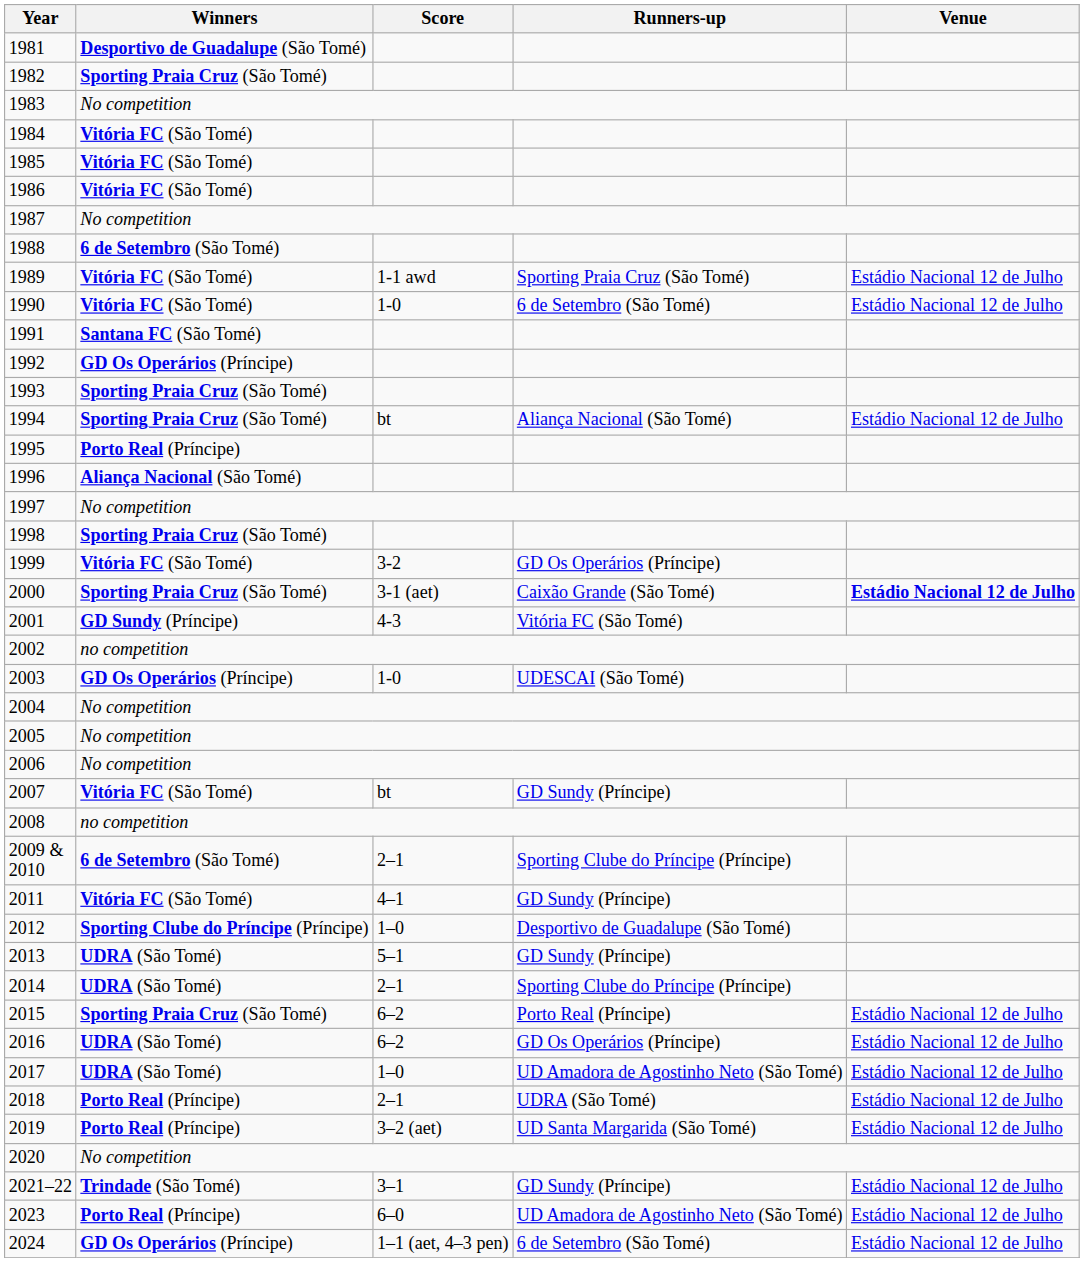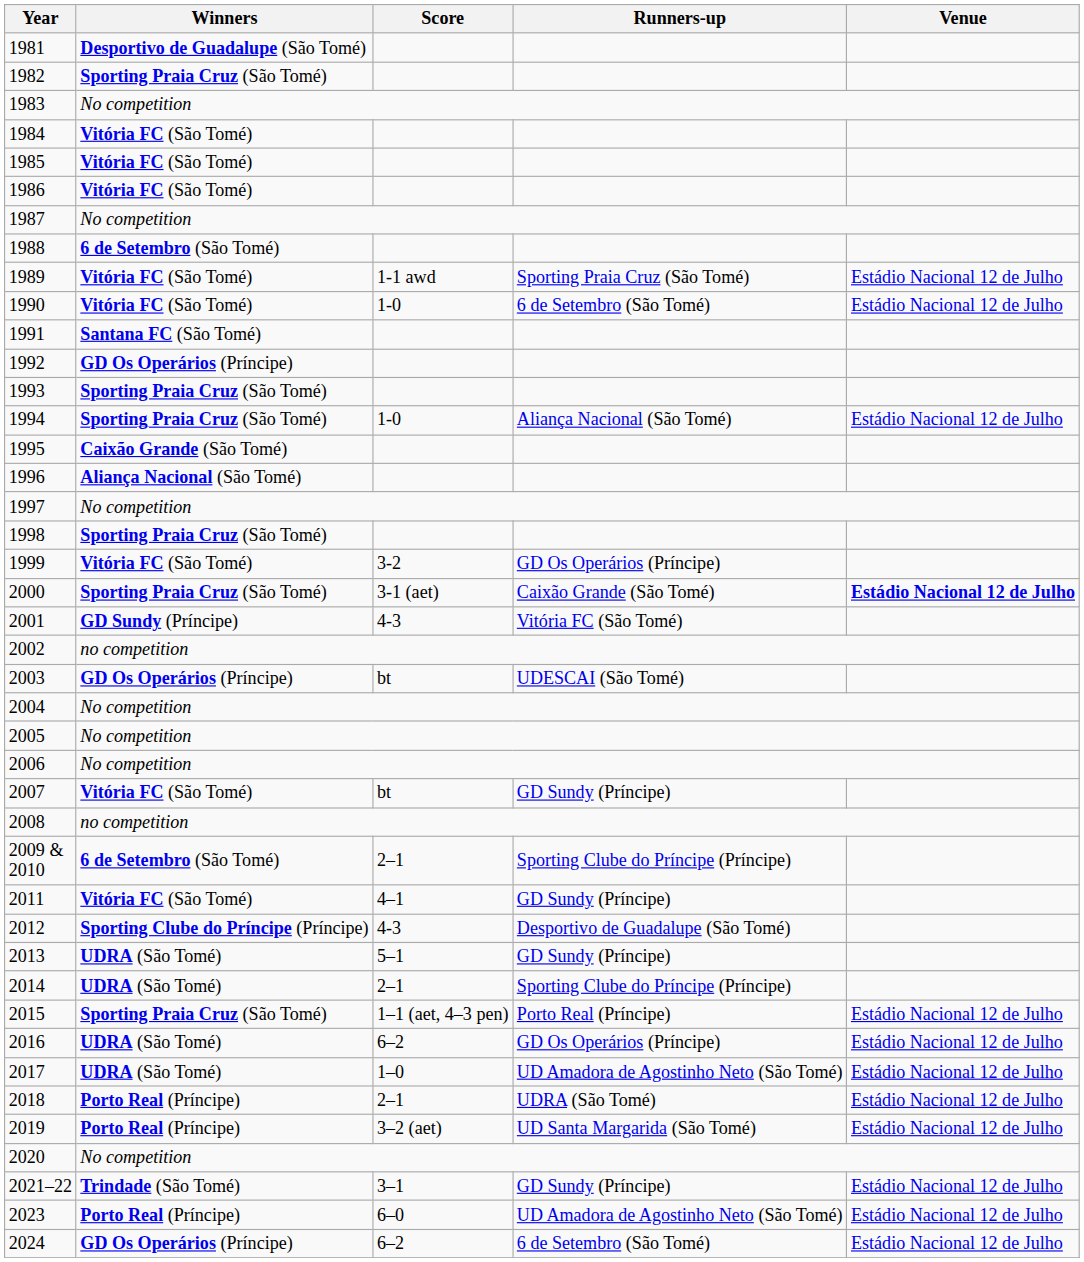1994 | Score: bt -> 1-0
1995 | Winners: Porto Real (Príncipe) -> Caixão Grande (São Tomé)
2003 | Score: 1-0 -> bt
2012 | Score: 1–0 -> 4-3
2015 | Score: 6–2 -> 1–1 (aet, 4–3 pen)
2024 | Score: 1–1 (aet, 4–3 pen) -> 6–2
